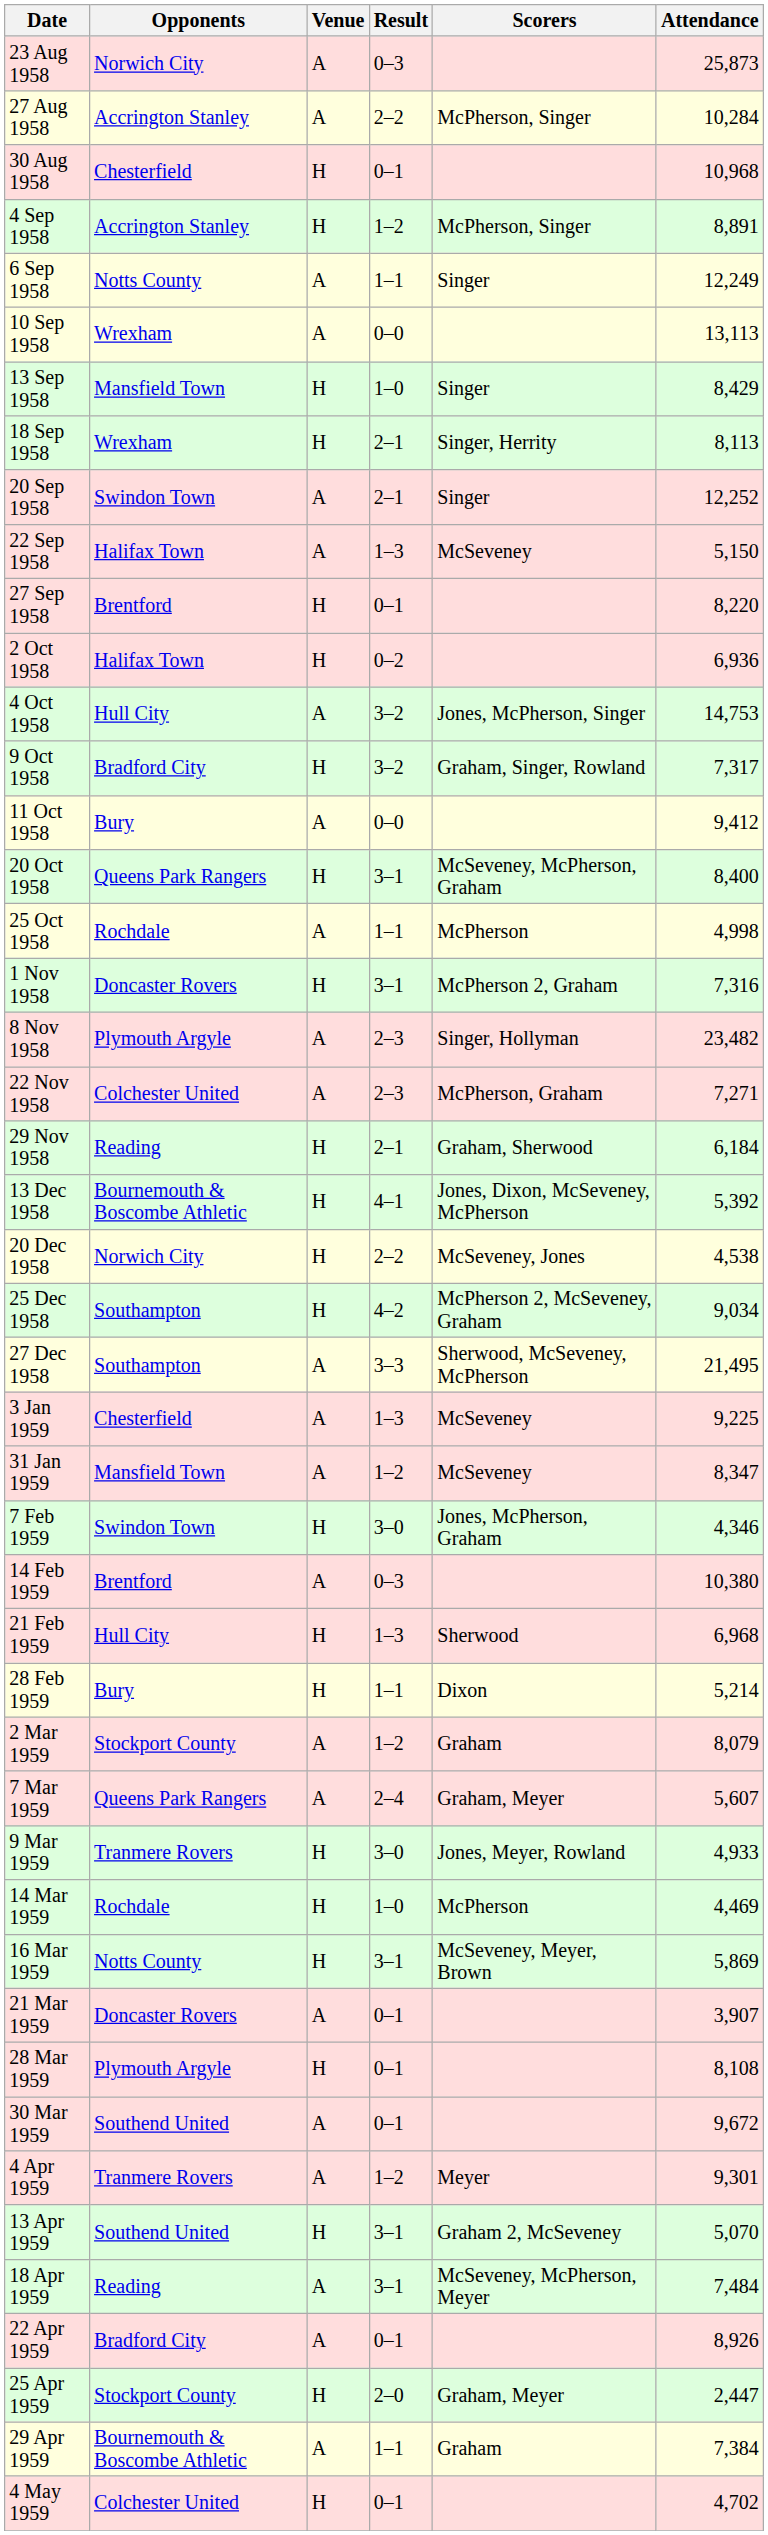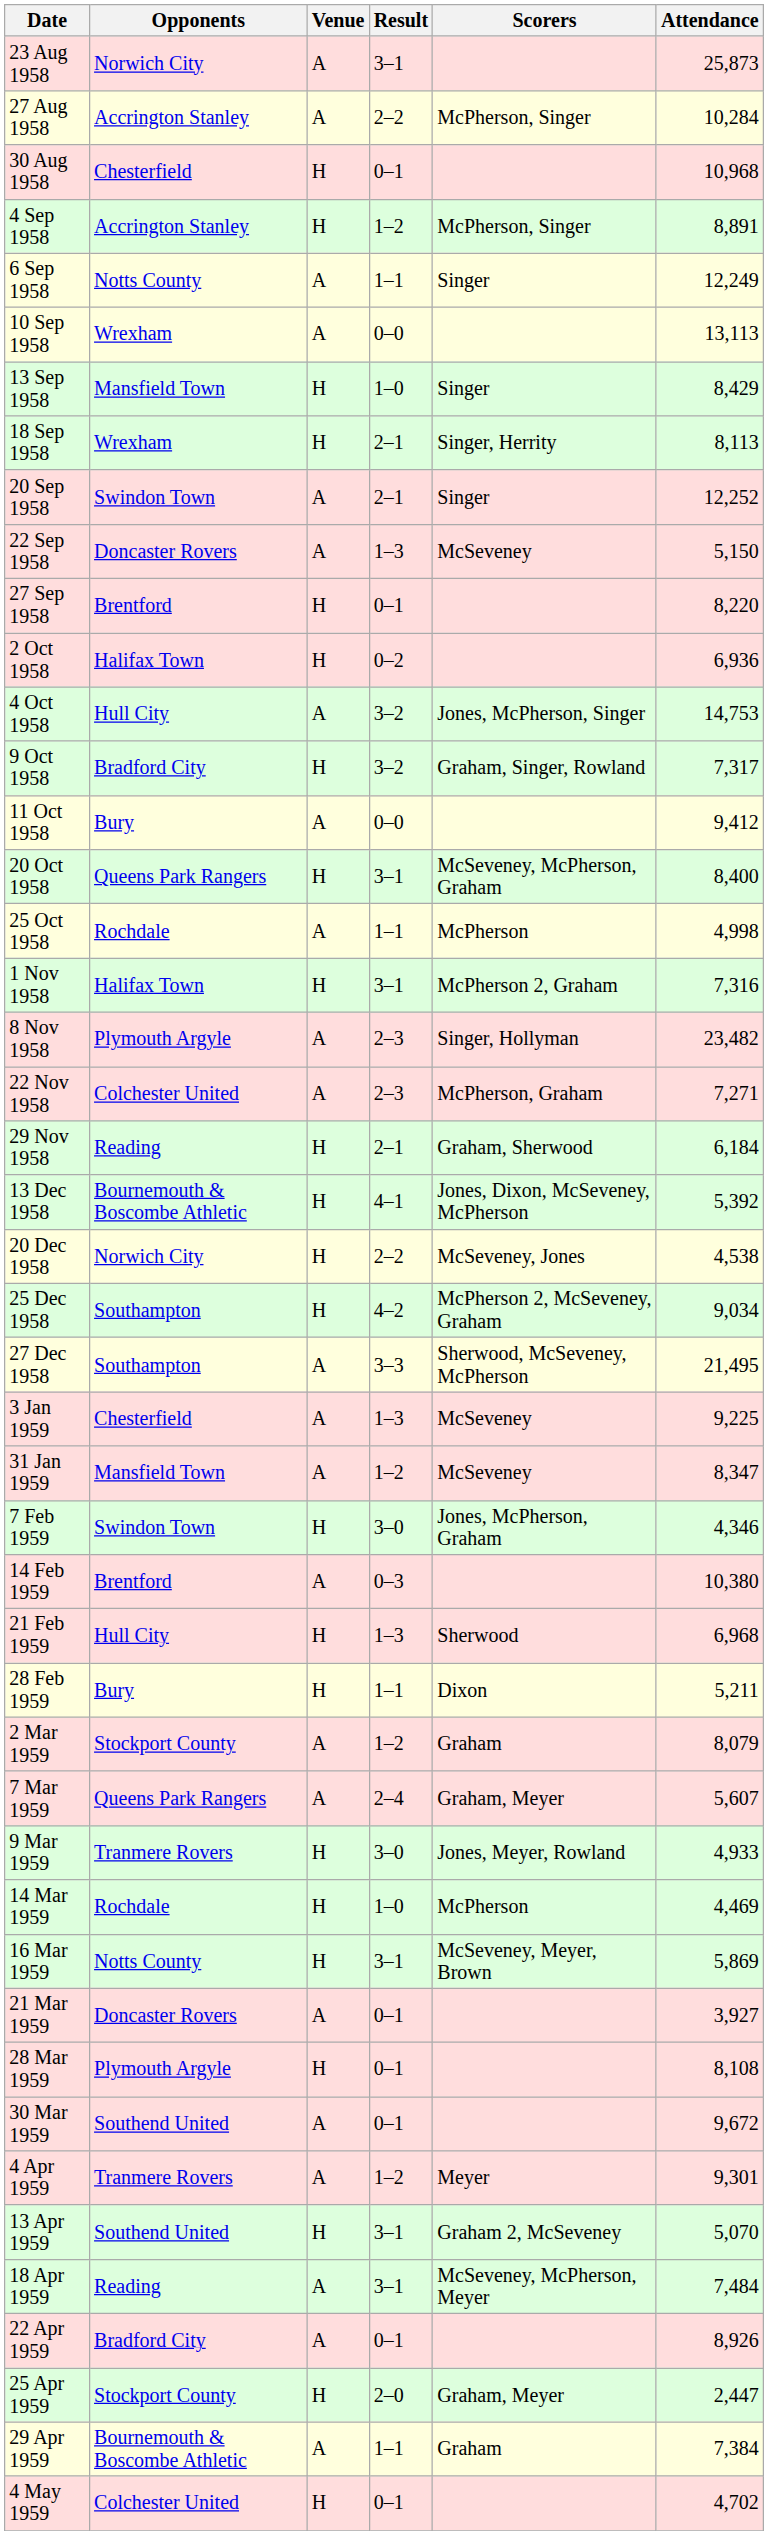23 Aug 1958 | Result: 0–3 -> 3–1
22 Sep 1958 | Opponents: Halifax Town -> Doncaster Rovers
1 Nov 1958 | Opponents: Doncaster Rovers -> Halifax Town
28 Feb 1959 | Attendance: 5,214 -> 5,211
21 Mar 1959 | Attendance: 3,907 -> 3,927
